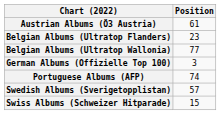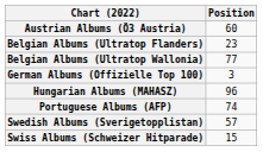Austrian Albums (Ö3 Austria) | Position: 61 -> 60
+ row: Hungarian Albums (MAHASZ) | 96
